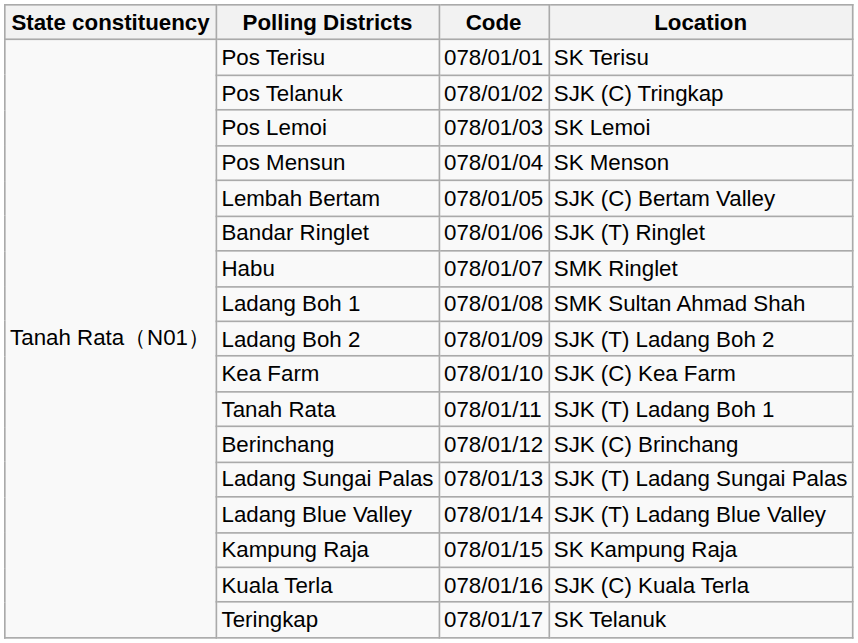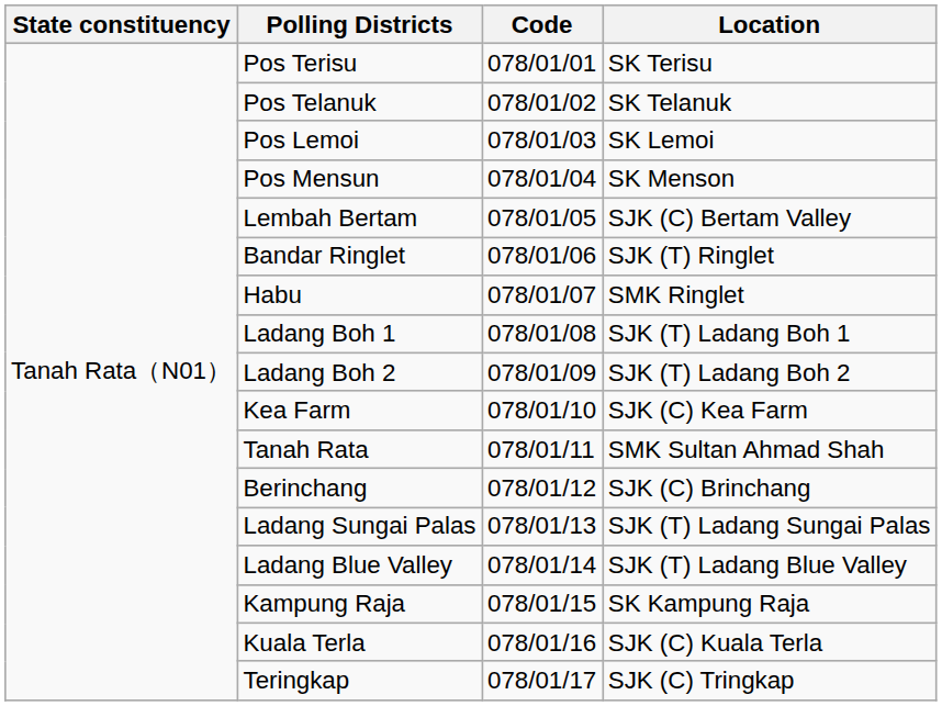Pos Telanuk | Location: SJK (C) Tringkap -> SK Telanuk
Ladang Boh 1 | Location: SMK Sultan Ahmad Shah -> SJK (T) Ladang Boh 1
Tanah Rata | Location: SJK (T) Ladang Boh 1 -> SMK Sultan Ahmad Shah
Teringkap | Location: SK Telanuk -> SJK (C) Tringkap
